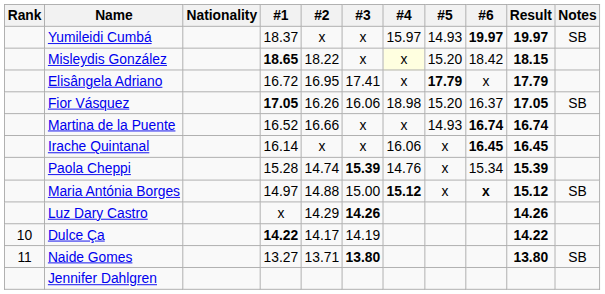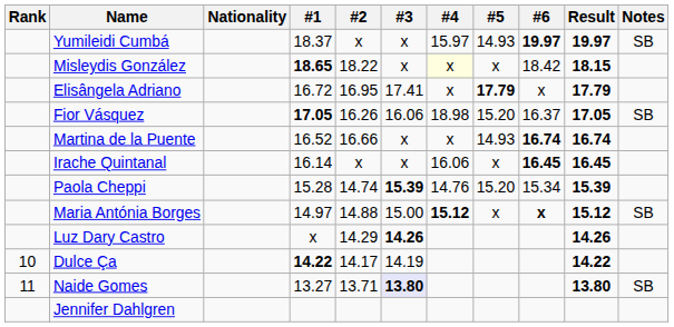Misleydis González | #5: 15.20 -> x
Paola Cheppi | #5: x -> 15.20
Naide Gomes | #3: no background -> lavender background
